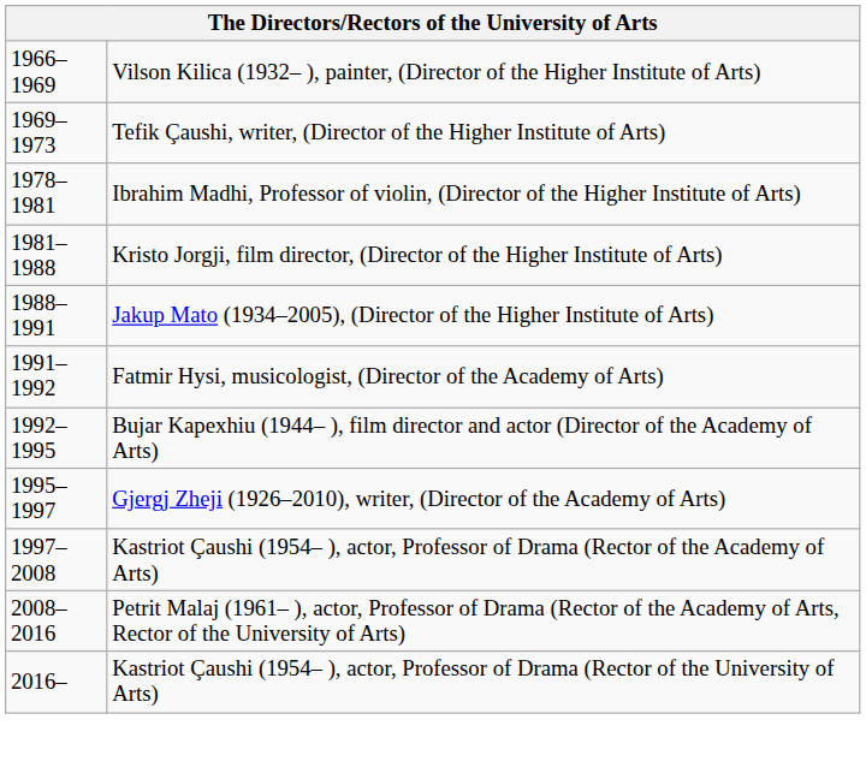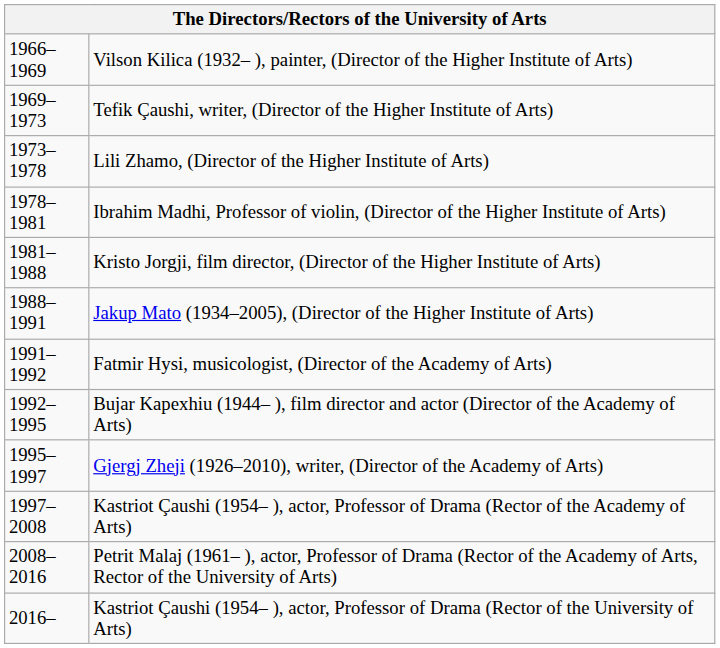+ row: 1973–1978 | Lili Zhamo, (Director of the Higher Institute of Arts)
